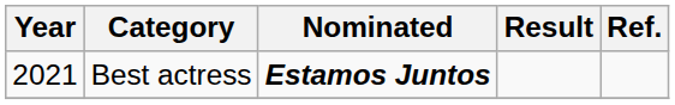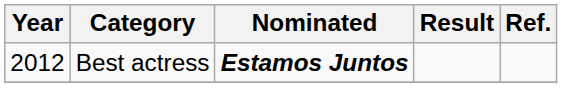Best actress | Year: 2021 -> 2012
